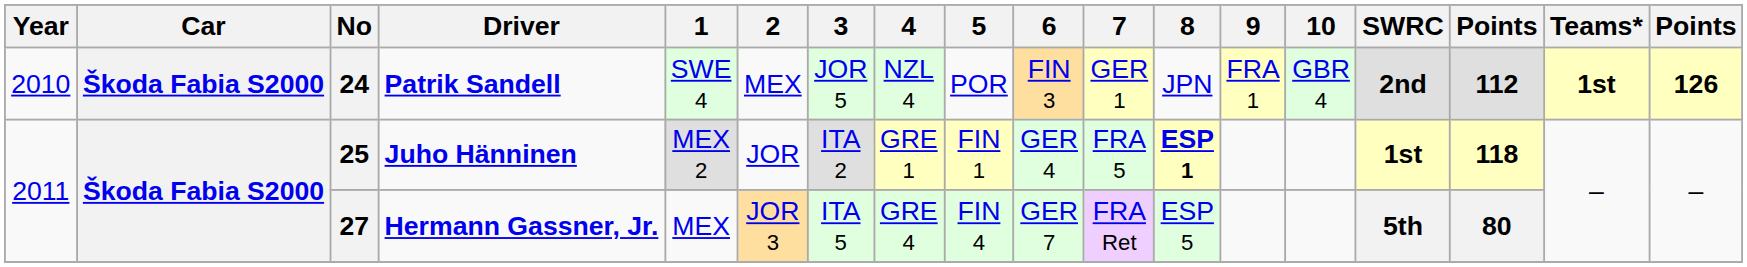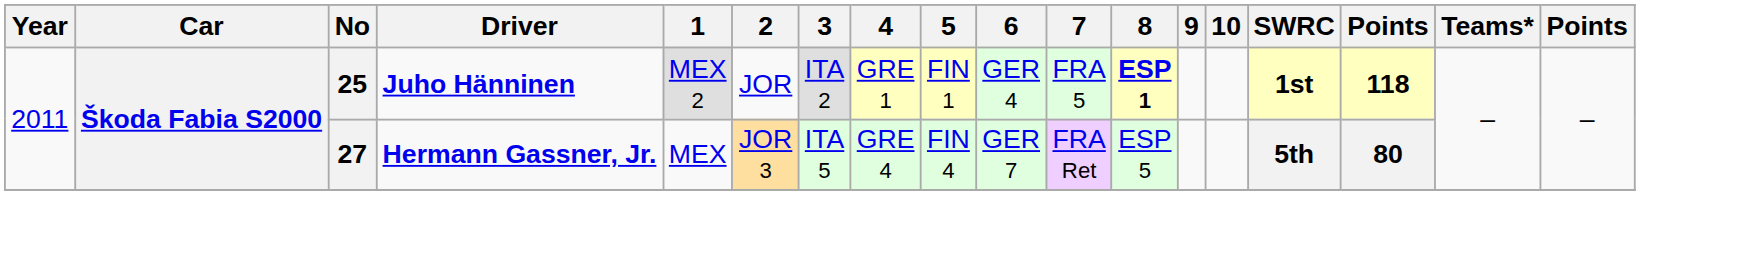- row: 2010 | Škoda Fabia S2000 | 24 | Patrik Sandell | SWE 4 | MEX | JOR 5 | NZL 4 | POR | FIN 3 | GER 1 | JPN | FRA 1 | GBR 4 | 2nd | 112 | 1st | 126
